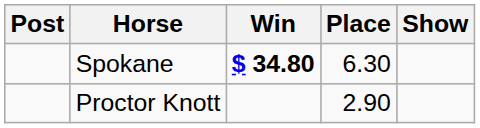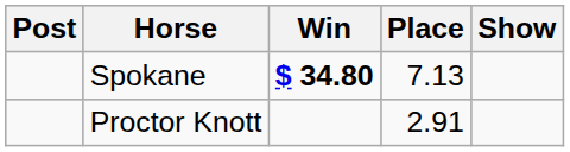Spokane | Place: 6.30 -> 7.13
Proctor Knott | Place: 2.90 -> 2.91
